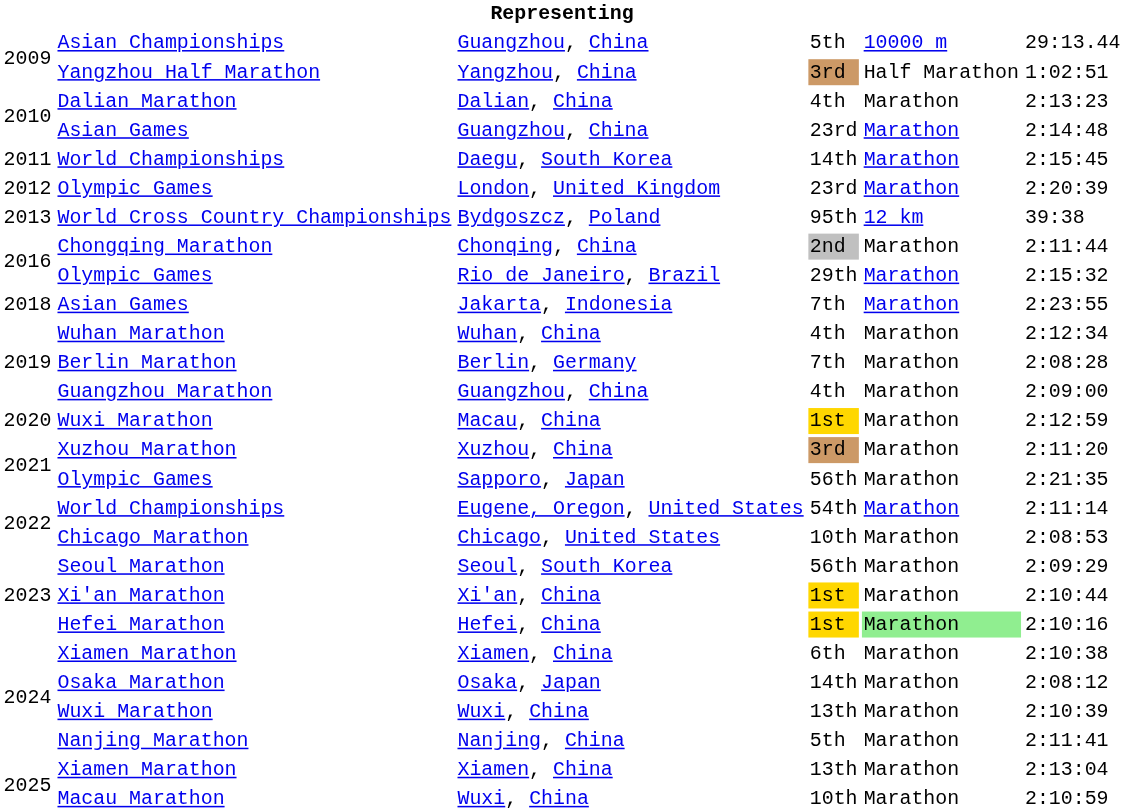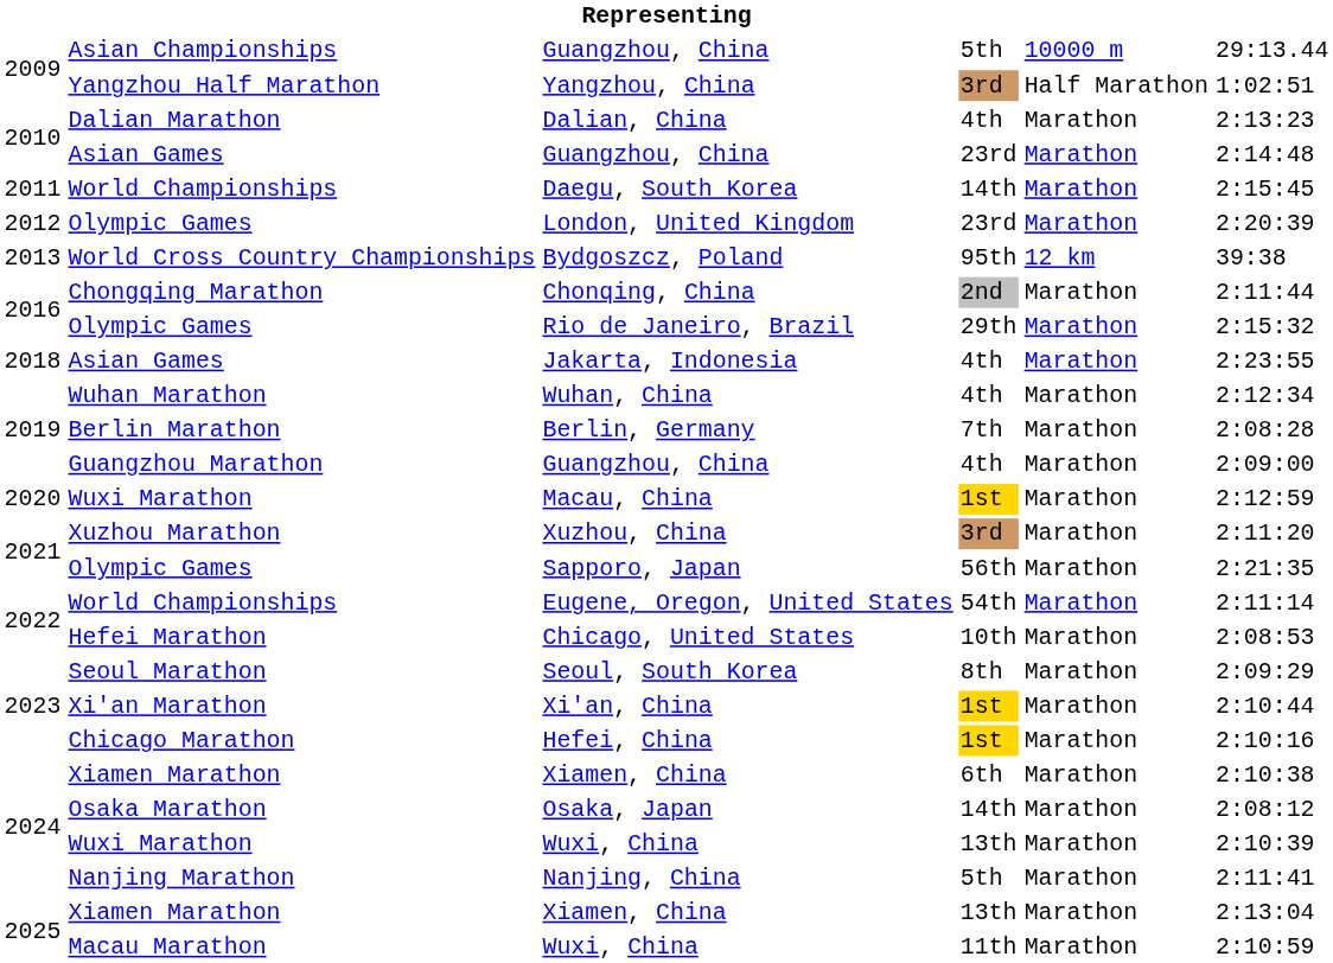Jakarta, Indonesia | column 4: 7th -> 4th
Chicago, United States | column 2: Chicago Marathon -> Hefei Marathon
Seoul, South Korea | column 4: 56th -> 8th
Hefei, China | column 2: Hefei Marathon -> Chicago Marathon
Hefei, China | column 5: lightgreen background -> no background
2025 / Wuxi, China | column 4: 10th -> 11th
